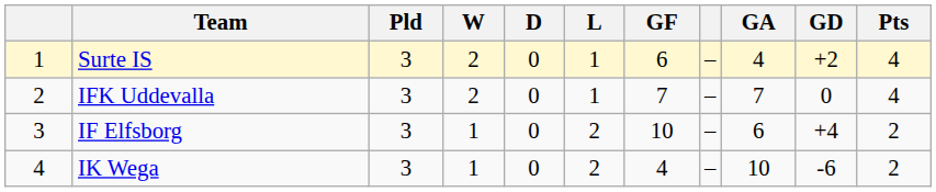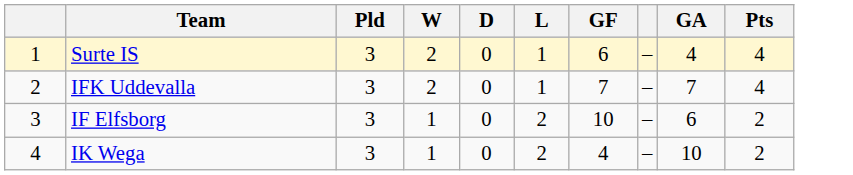- column: GD | +2 | 0 | +4 | -6
